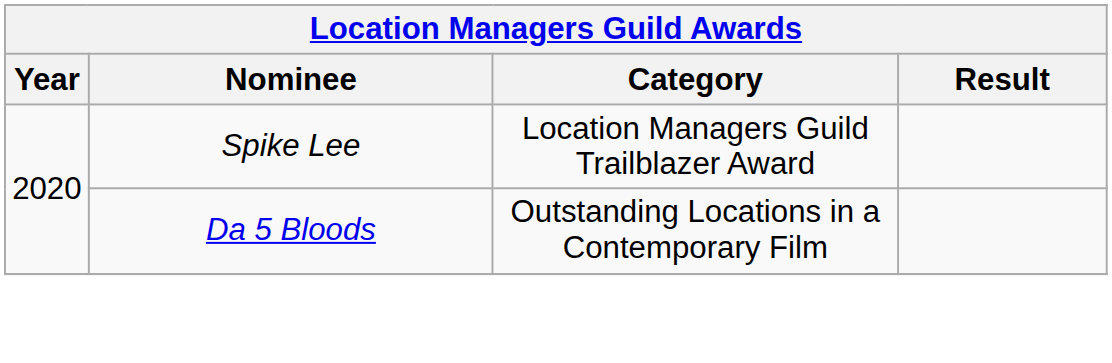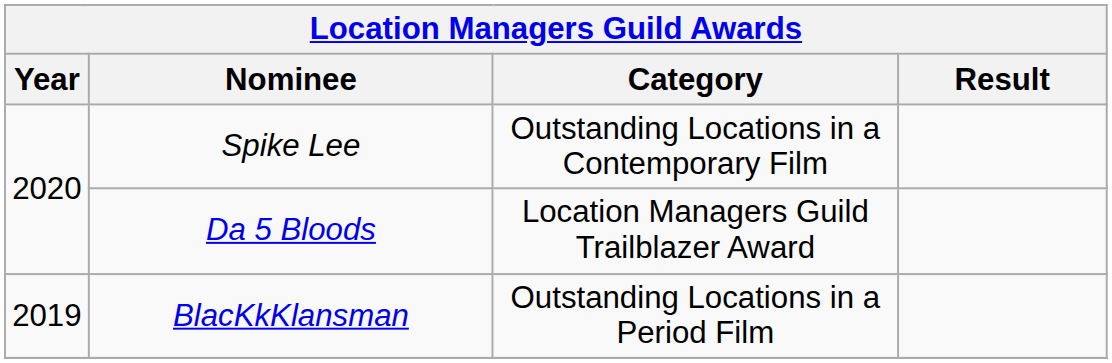Spike Lee | Category: Location Managers Guild Trailblazer Award -> Outstanding Locations in a Contemporary Film
Da 5 Bloods | Category: Outstanding Locations in a Contemporary Film -> Location Managers Guild Trailblazer Award
+ row: 2019 | BlacKkKlansman | Outstanding Locations in a Period Film
